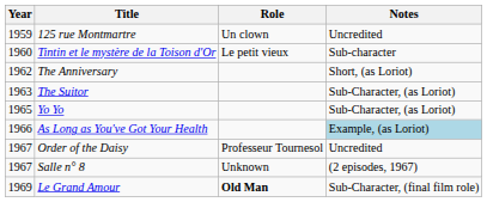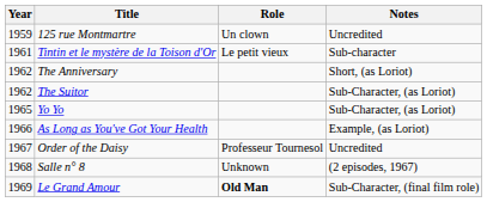Tintin et le mystère de la Toison d'Or | Year: 1960 -> 1961
The Suitor | Year: 1963 -> 1962
As Long as You've Got Your Health | Notes: lightblue background -> no background
Salle n° 8 | Year: 1967 -> 1968
